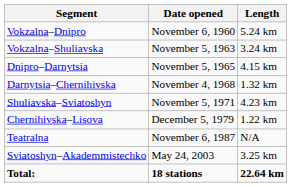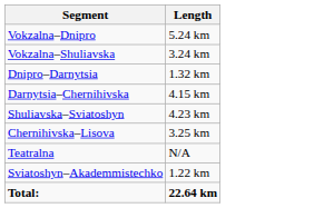- column: Date opened | November 6, 1960 | November 5, 1963 | November 5, 1965 | November 4, 1968 | November 5, 1971 | December 5, 1979 | November 6, 1987 | May 24, 2003 | 18 stations
Dnipro–Darnytsia | Length: 4.15 km -> 1.32 km
Darnytsia–Chernihivska | Length: 1.32 km -> 4.15 km
Chernihivska–Lisova | Length: 1.22 km -> 3.25 km
Sviatoshyn–Akademmistechko | Length: 3.25 km -> 1.22 km
